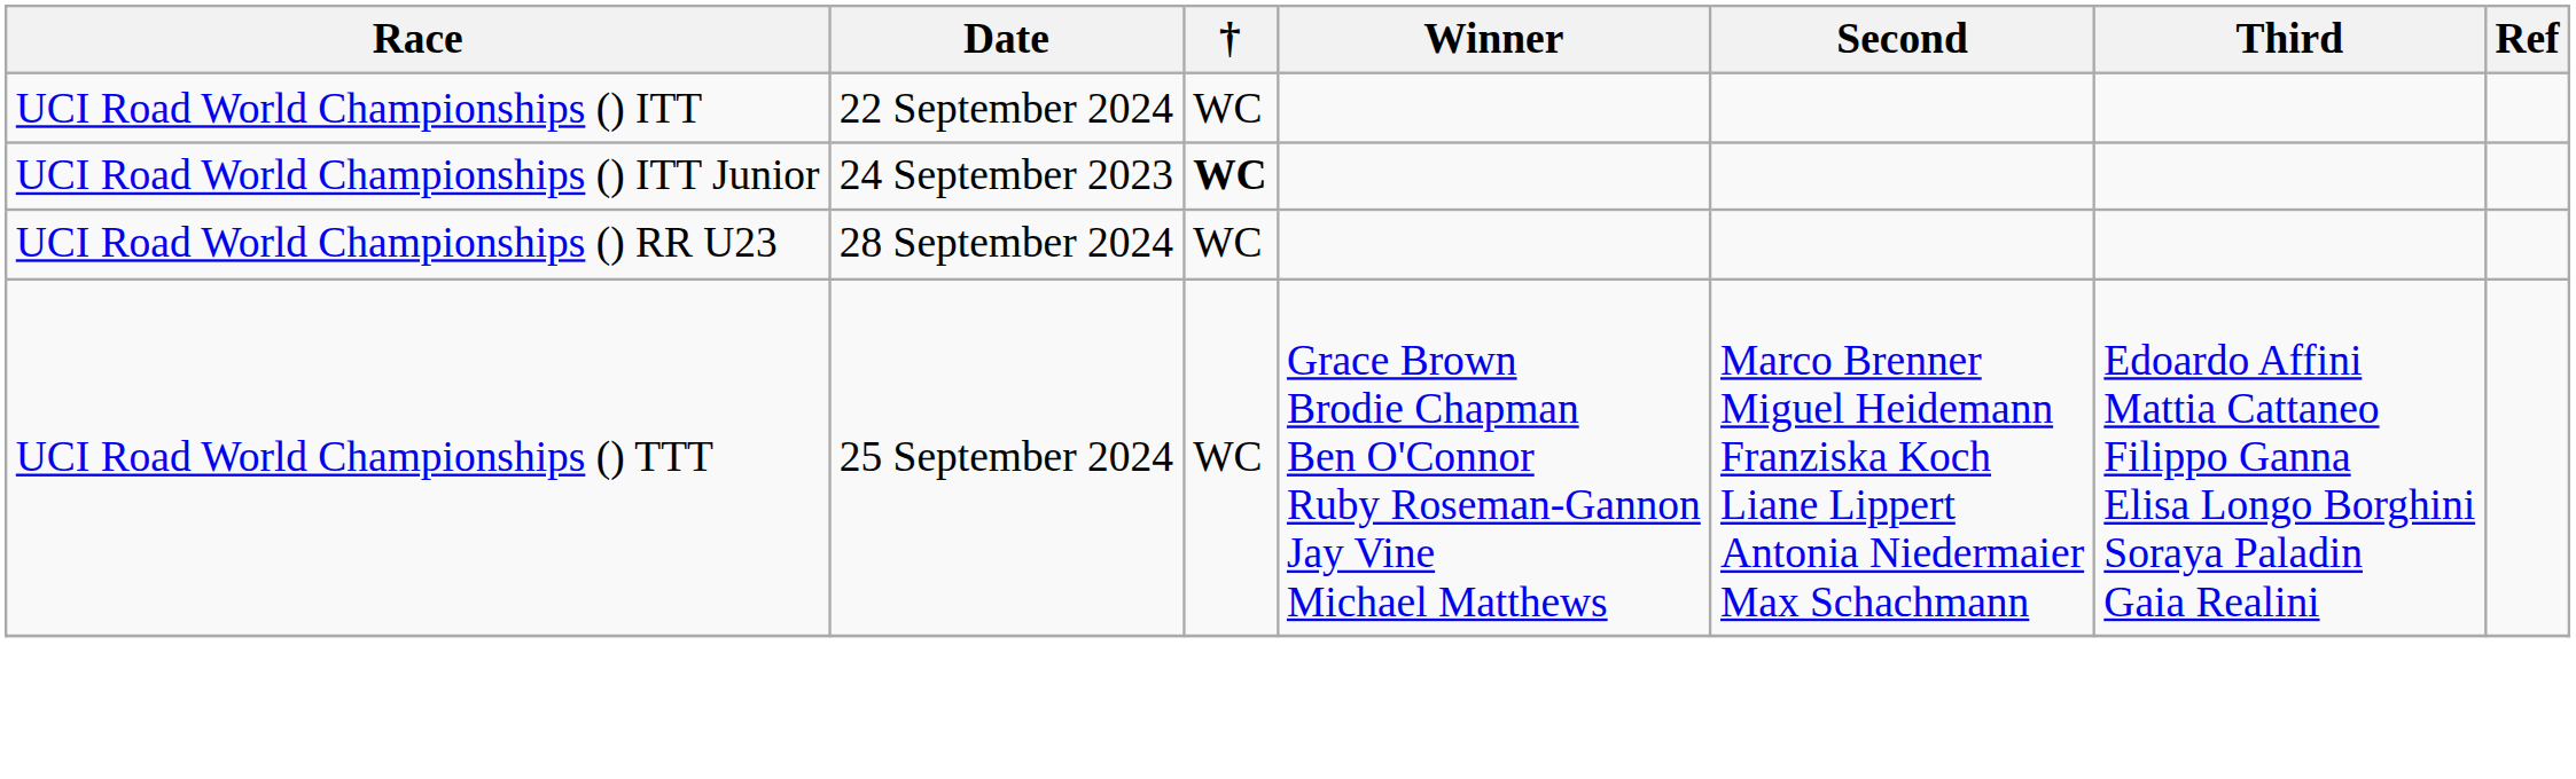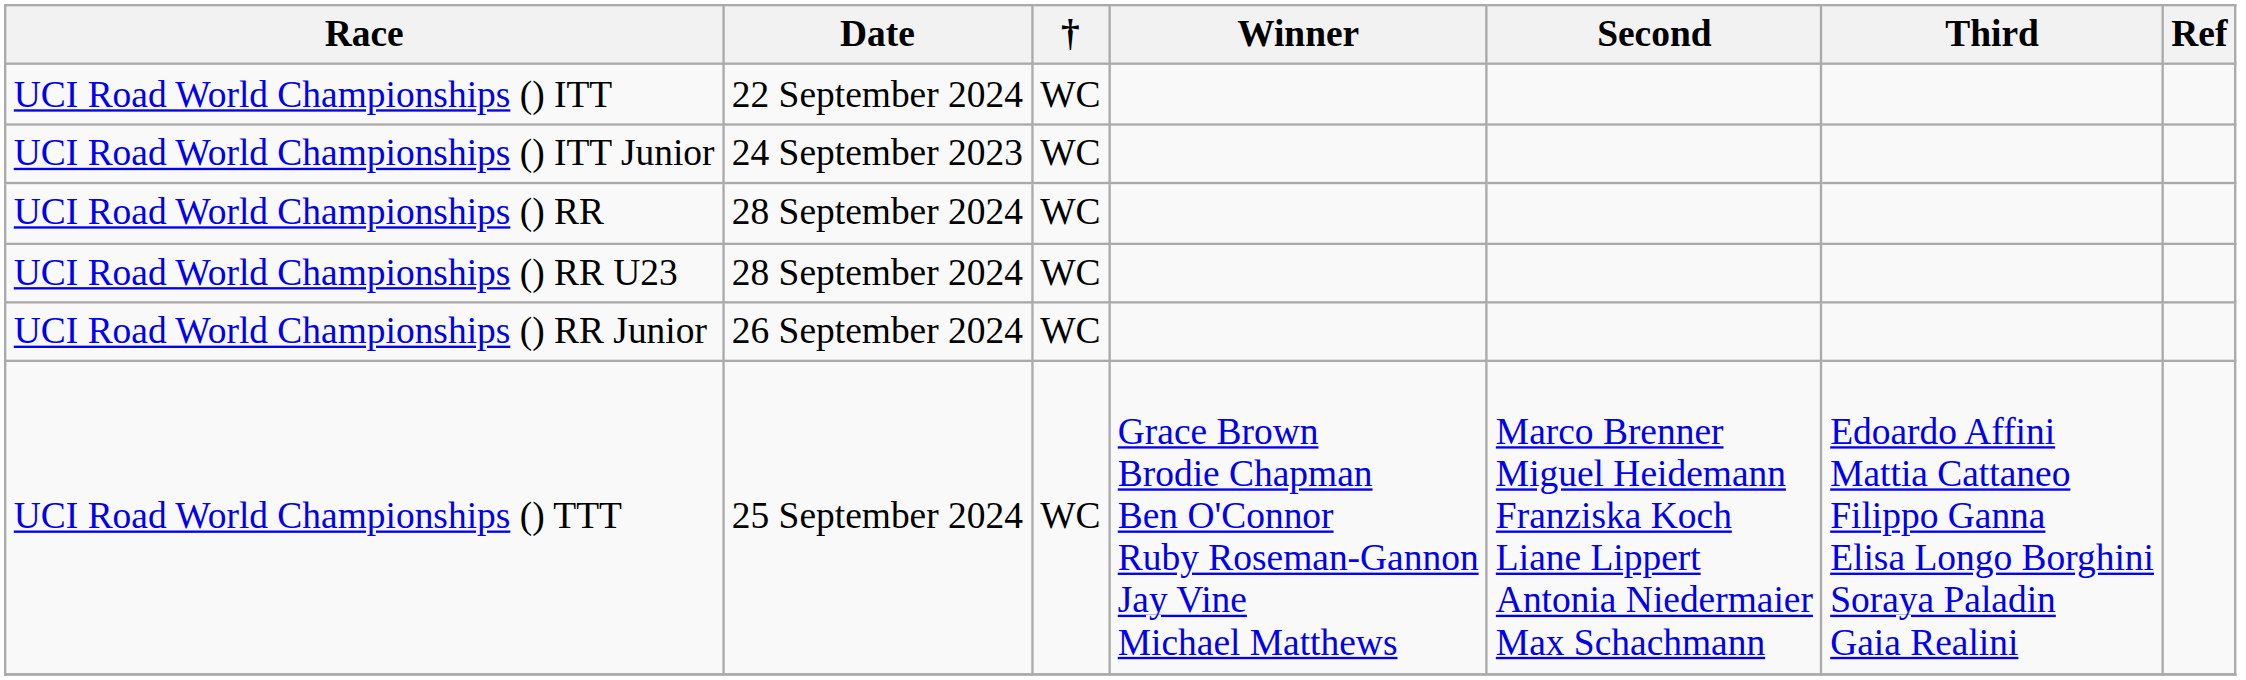UCI Road World Championships () ITT Junior | †: bold -> normal
+ row: UCI Road World Championships () RR | 28 September 2024 | WC
+ row: UCI Road World Championships () RR Junior | 26 September 2024 | WC
